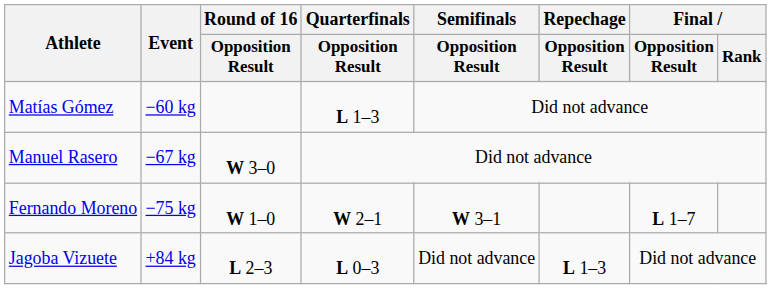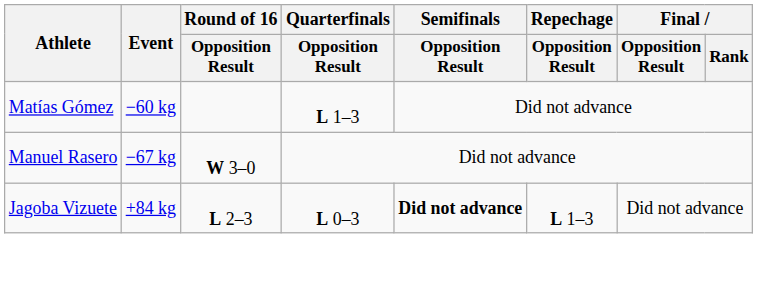- row: Fernando Moreno | −75 kg | W 1–0 | W 2–1 | W 3–1 | L 1–7
Jagoba Vizuete | Semifinals / Opposition Result: normal -> bold
